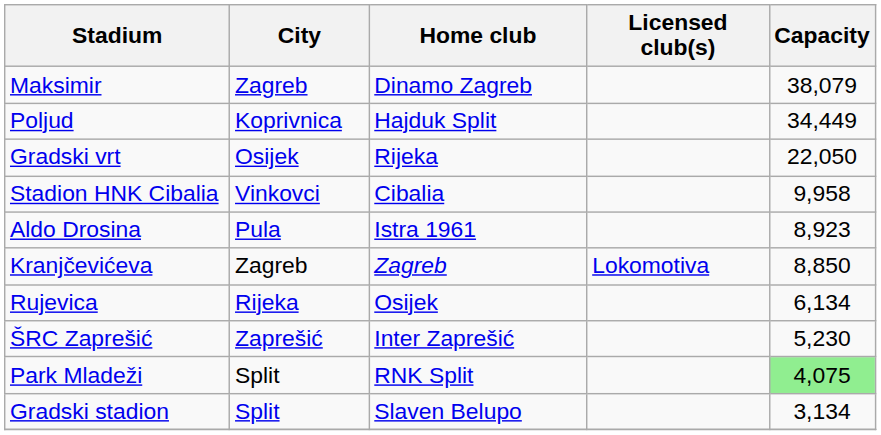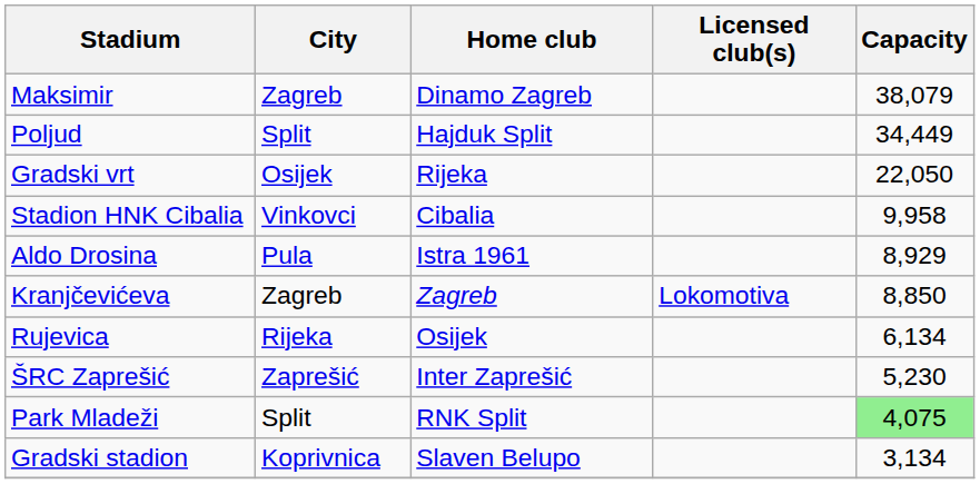Poljud | City: Koprivnica -> Split
Aldo Drosina | Capacity: 8,923 -> 8,929
Gradski stadion | City: Split -> Koprivnica
